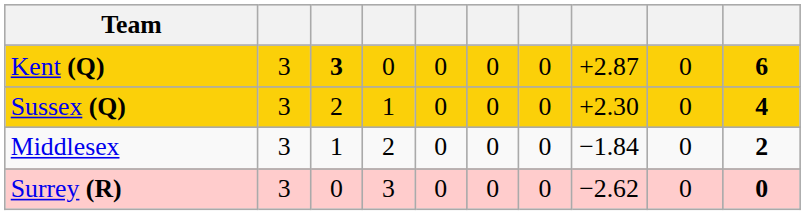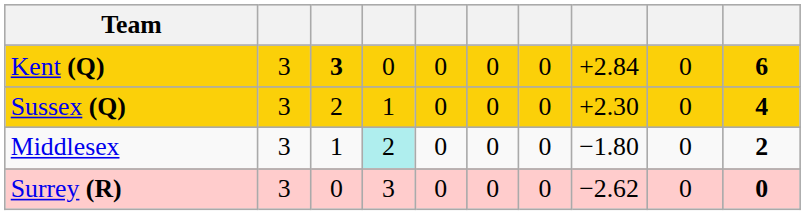Kent (Q) | column 8: +2.87 -> +2.84
Middlesex | column 4: no background -> paleturquoise background
Middlesex | column 8: −1.84 -> −1.80
